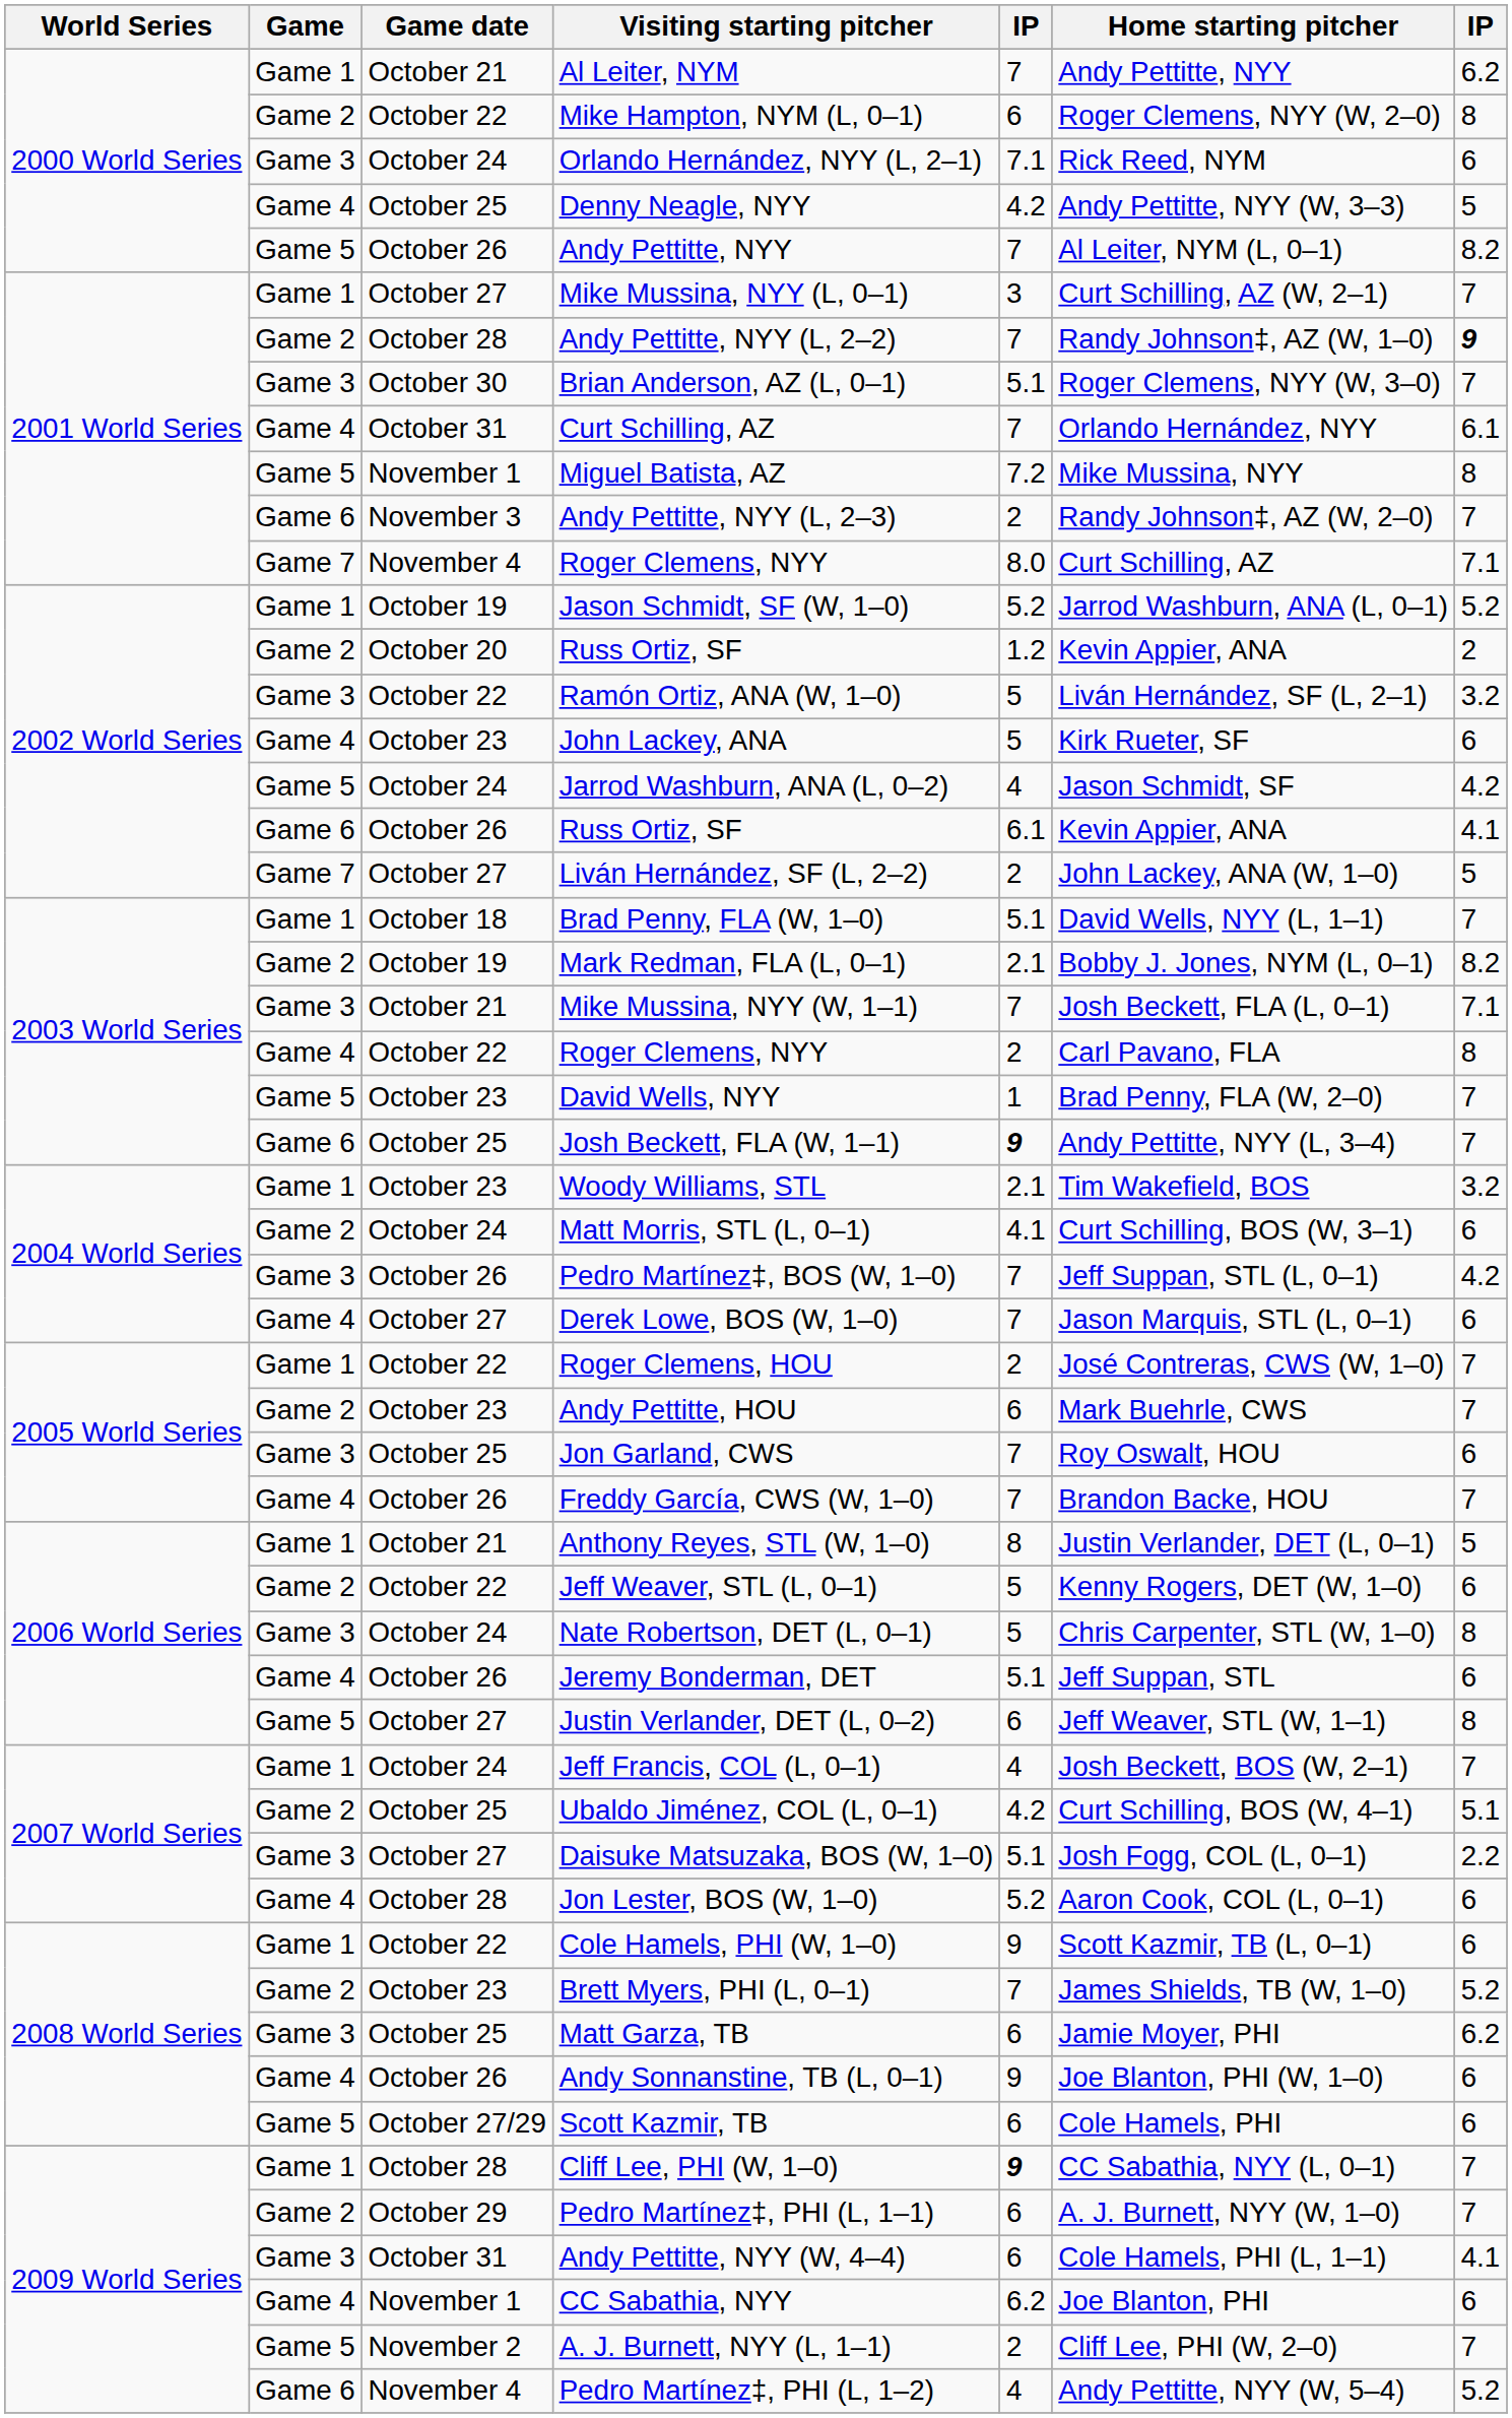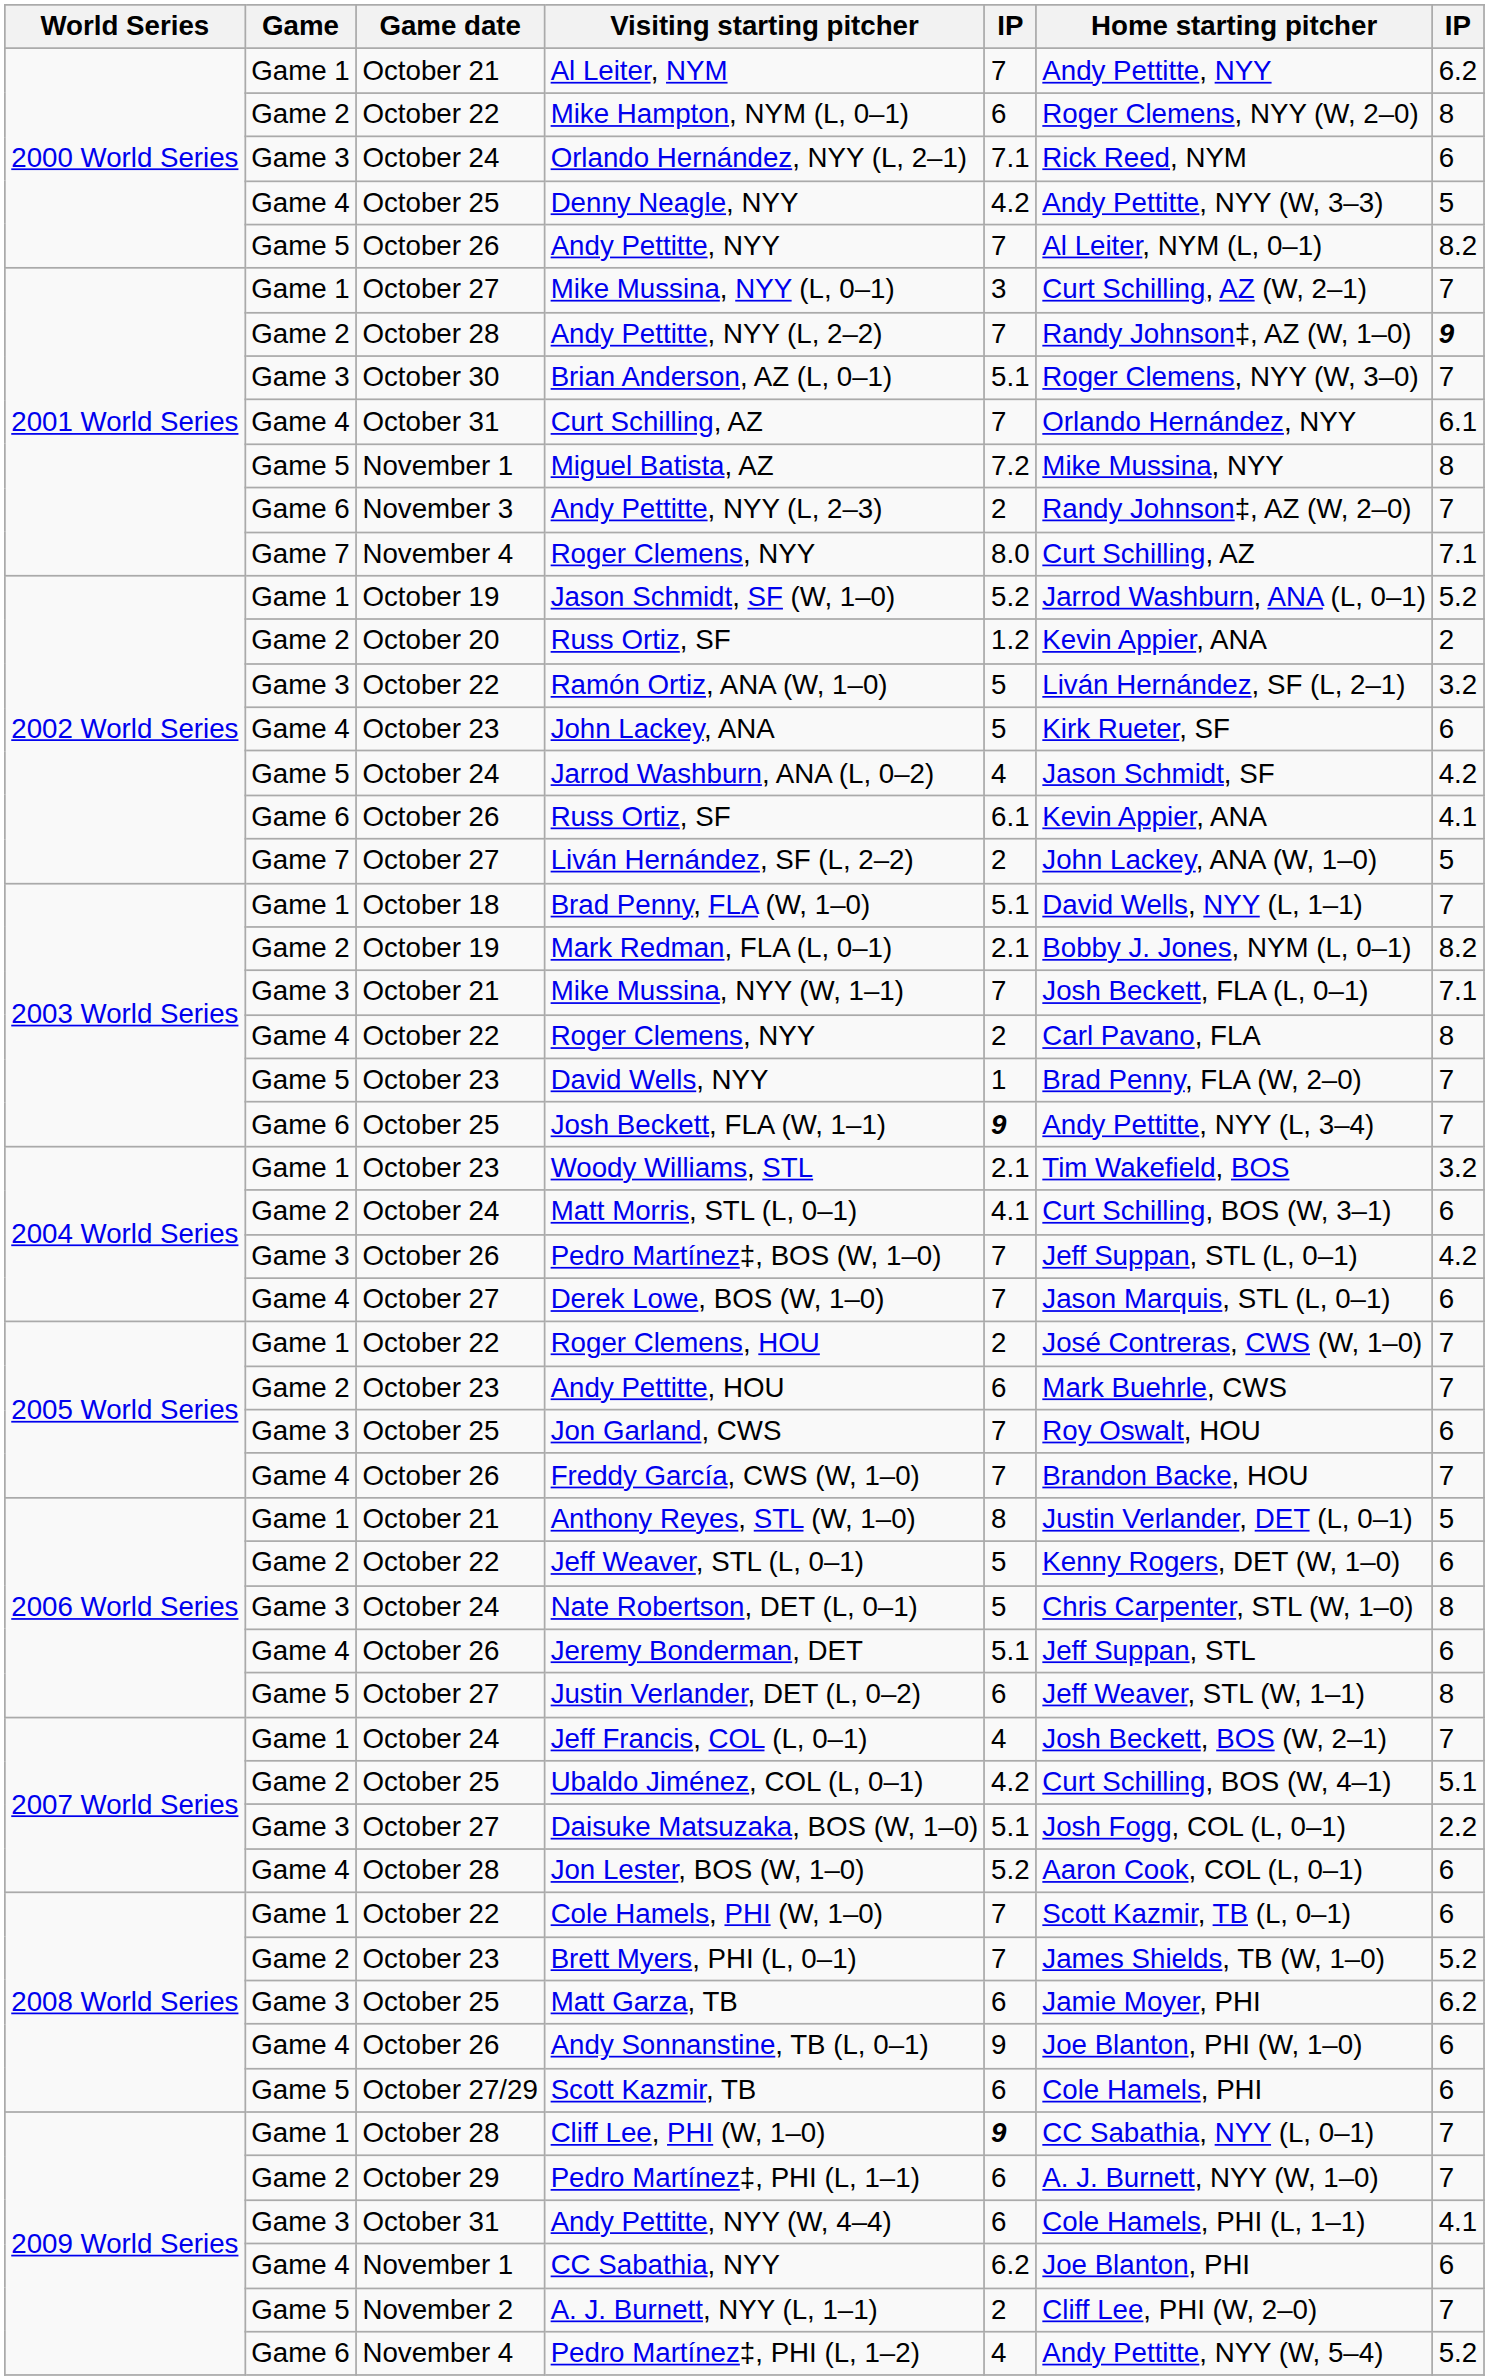Cole Hamels, PHI (W, 1–0) | column 5: 9 -> 7
